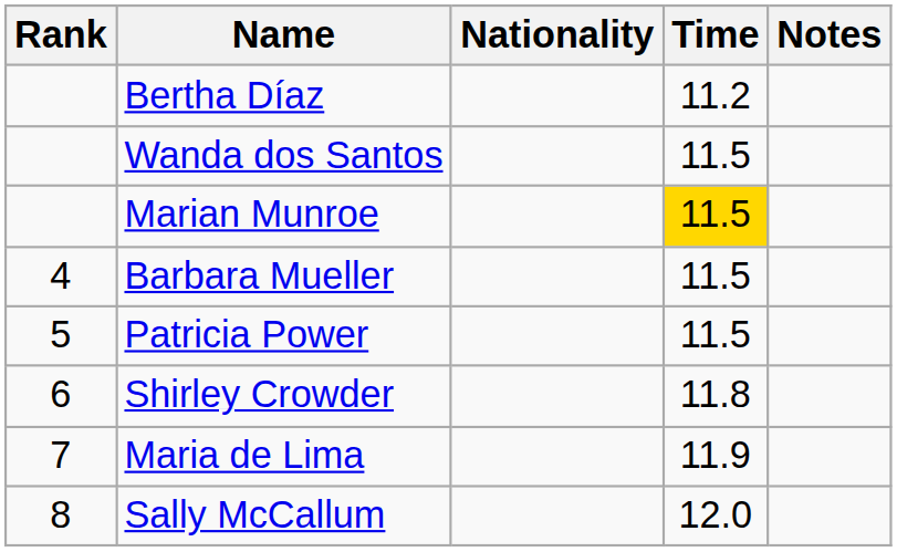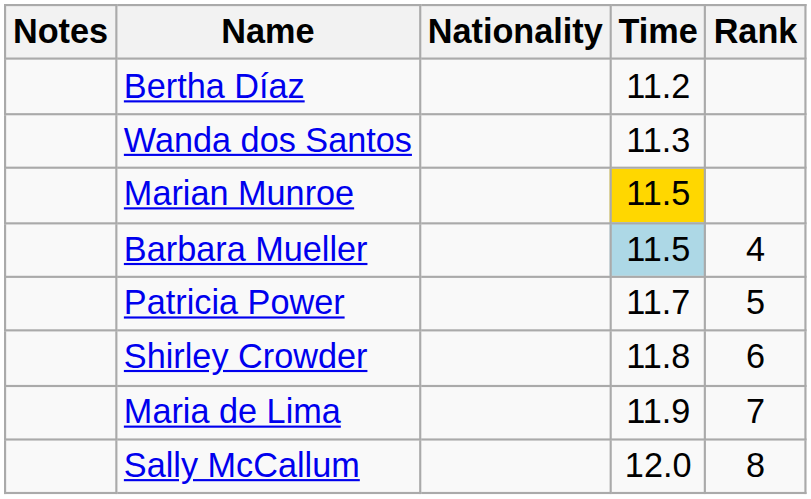columns swapped: Rank <-> Notes
Wanda dos Santos | Time: 11.5 -> 11.3
Barbara Mueller | Time: no background -> lightblue background
Patricia Power | Time: 11.5 -> 11.7
